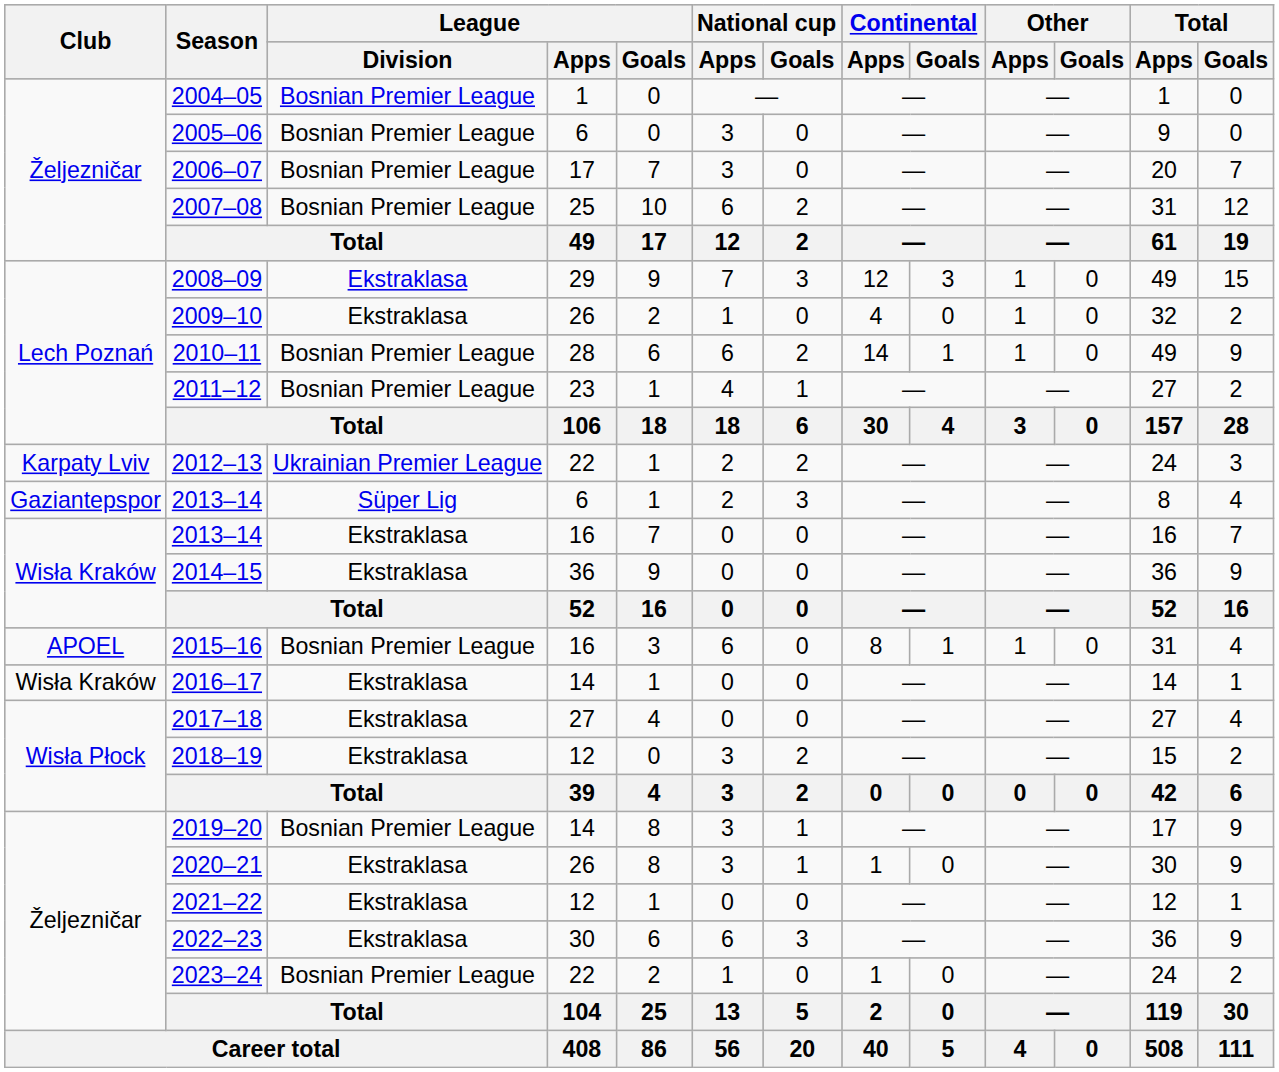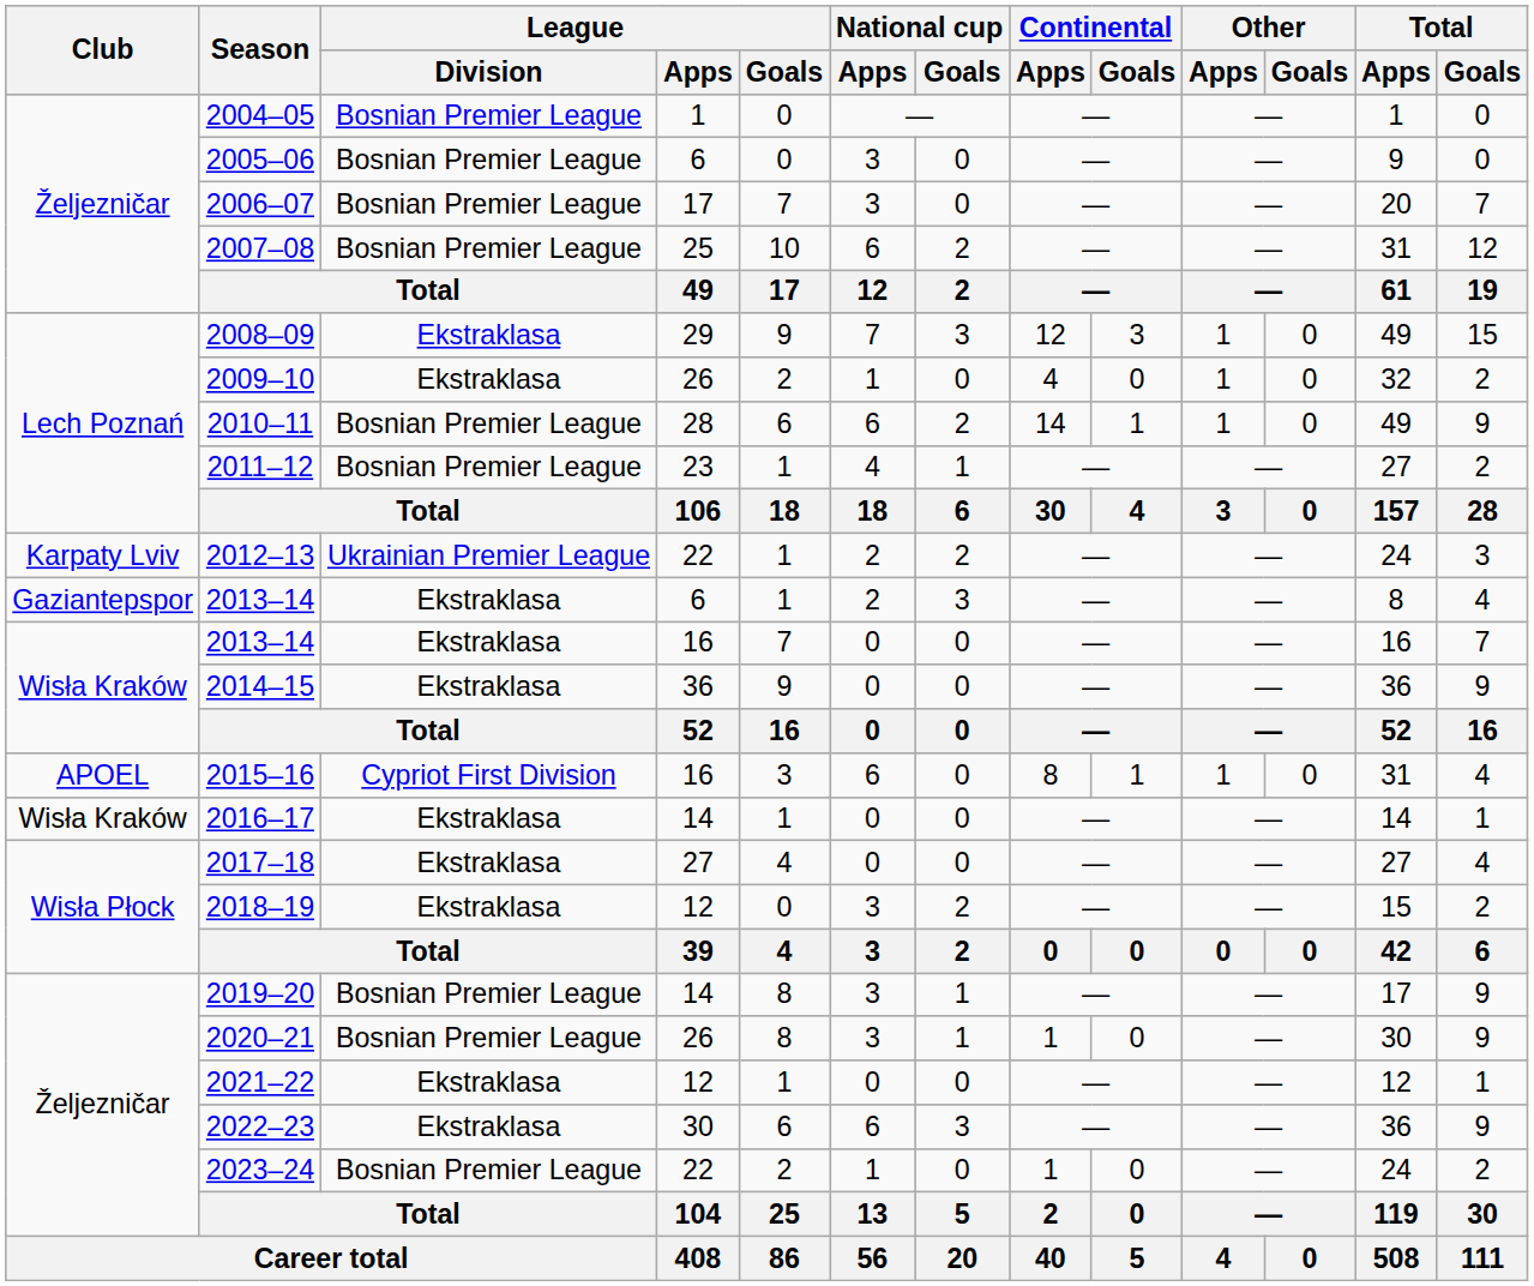2013–14 / 6 | League / Division: Süper Lig -> Ekstraklasa
2015–16 | League / Division: Bosnian Premier League -> Cypriot First Division
2020–21 | League / Division: Ekstraklasa -> Bosnian Premier League
